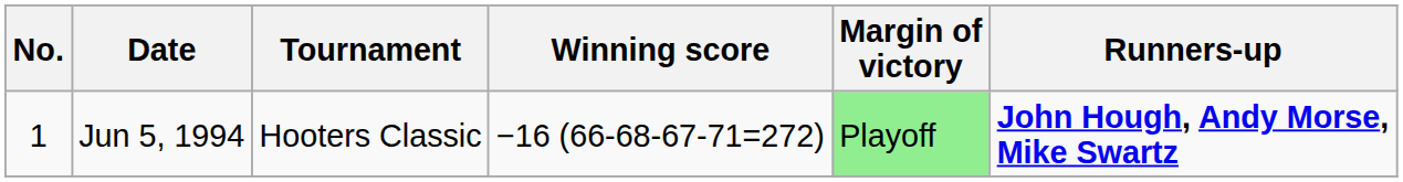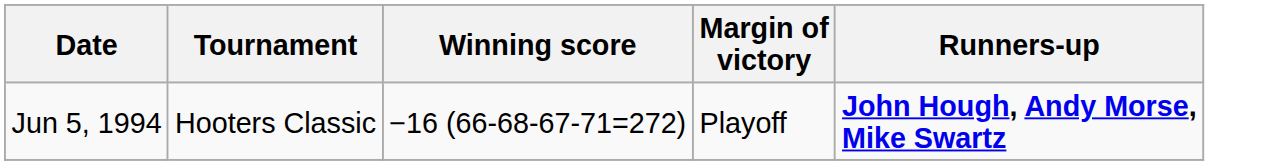- column: No. | 1
Jun 5, 1994 | Margin of victory: lightgreen background -> no background
